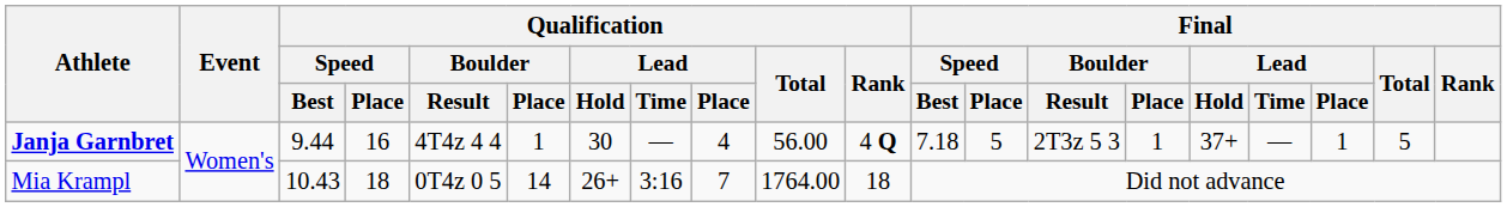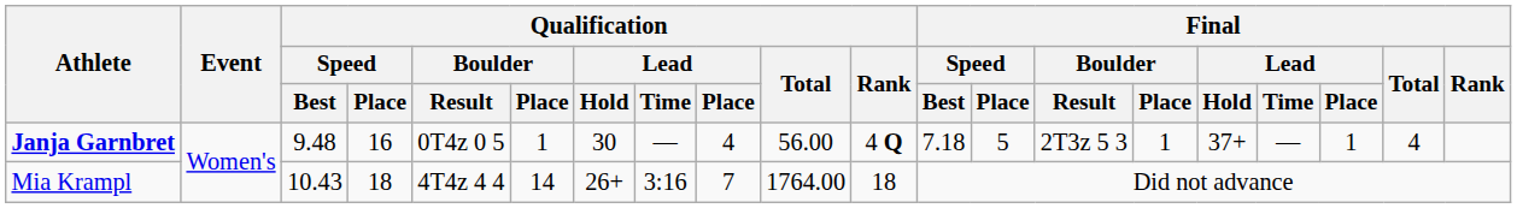Janja Garnbret | Qualification / Speed / Best: 9.44 -> 9.48
Janja Garnbret | Qualification / Boulder / Result: 4T4z 4 4 -> 0T4z 0 5
Janja Garnbret | Final / Total: 5 -> 4
Mia Krampl | Qualification / Boulder / Result: 0T4z 0 5 -> 4T4z 4 4
